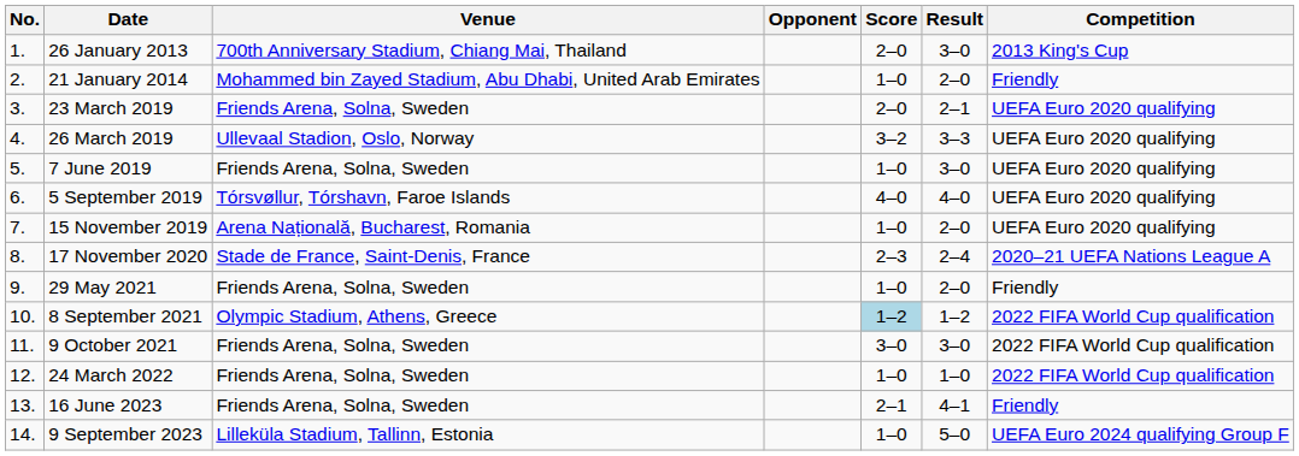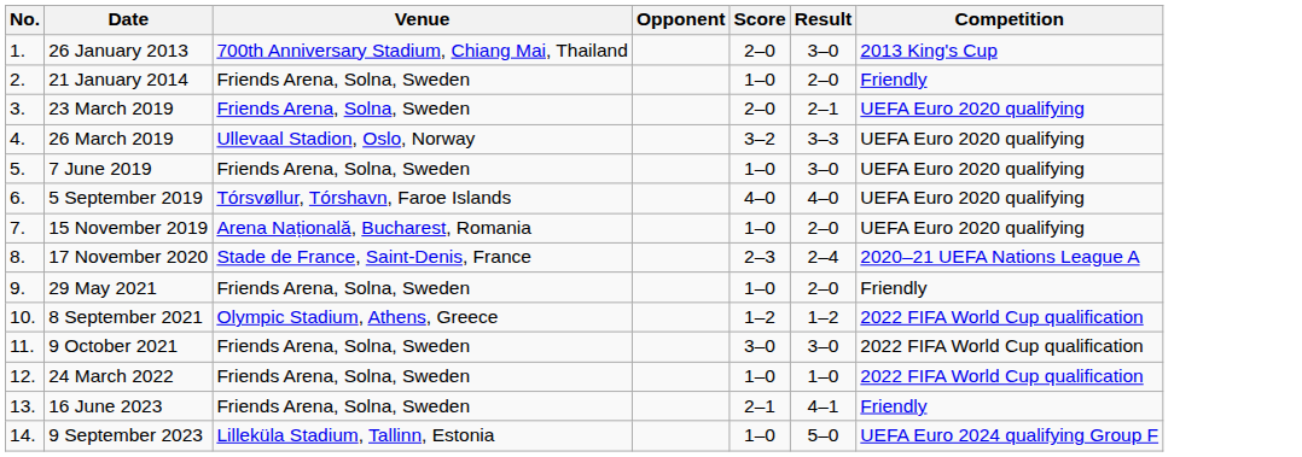21 January 2014 | Venue: Mohammed bin Zayed Stadium, Abu Dhabi, United Arab Emirates -> Friends Arena, Solna, Sweden
8 September 2021 | Score: lightblue background -> no background
